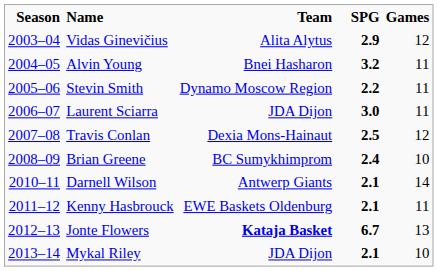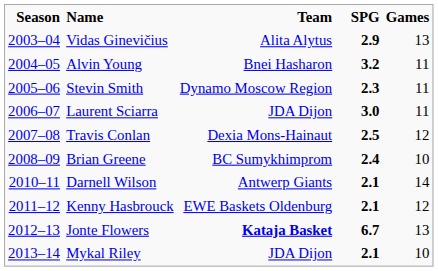Vidas Ginevičius | Games: 12 -> 13
Stevin Smith | SPG: 2.2 -> 2.3
Kenny Hasbrouck | Games: 11 -> 12
